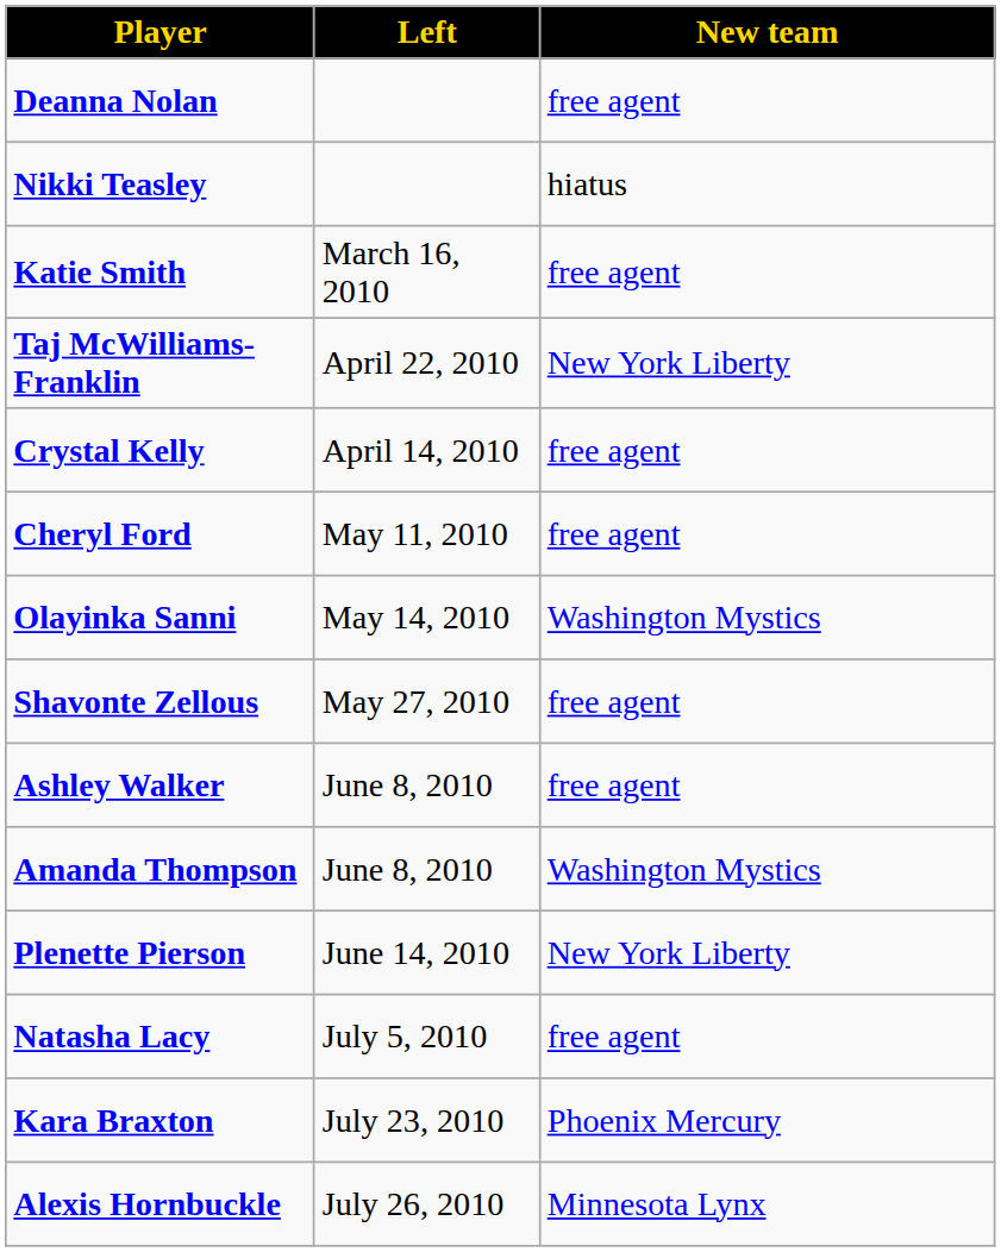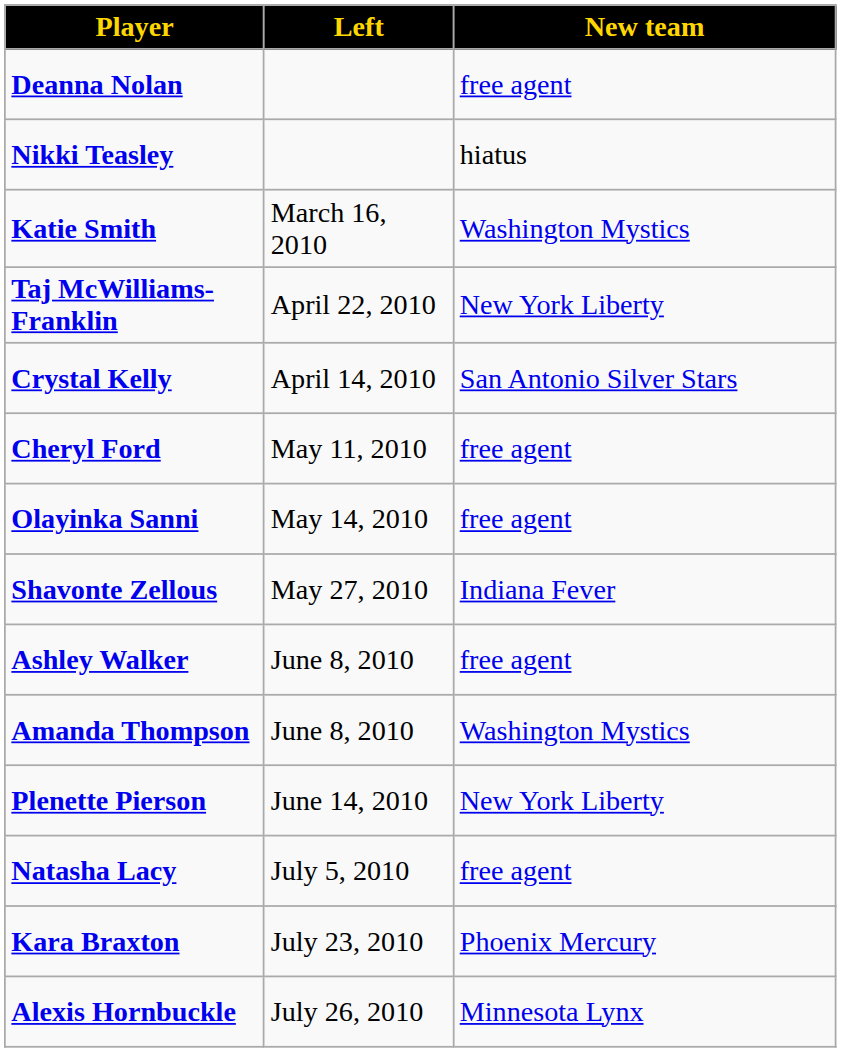Katie Smith | New team: free agent -> Washington Mystics
Crystal Kelly | New team: free agent -> San Antonio Silver Stars
Olayinka Sanni | New team: Washington Mystics -> free agent
Shavonte Zellous | New team: free agent -> Indiana Fever
